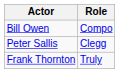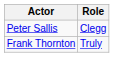- row: Bill Owen | Compo
